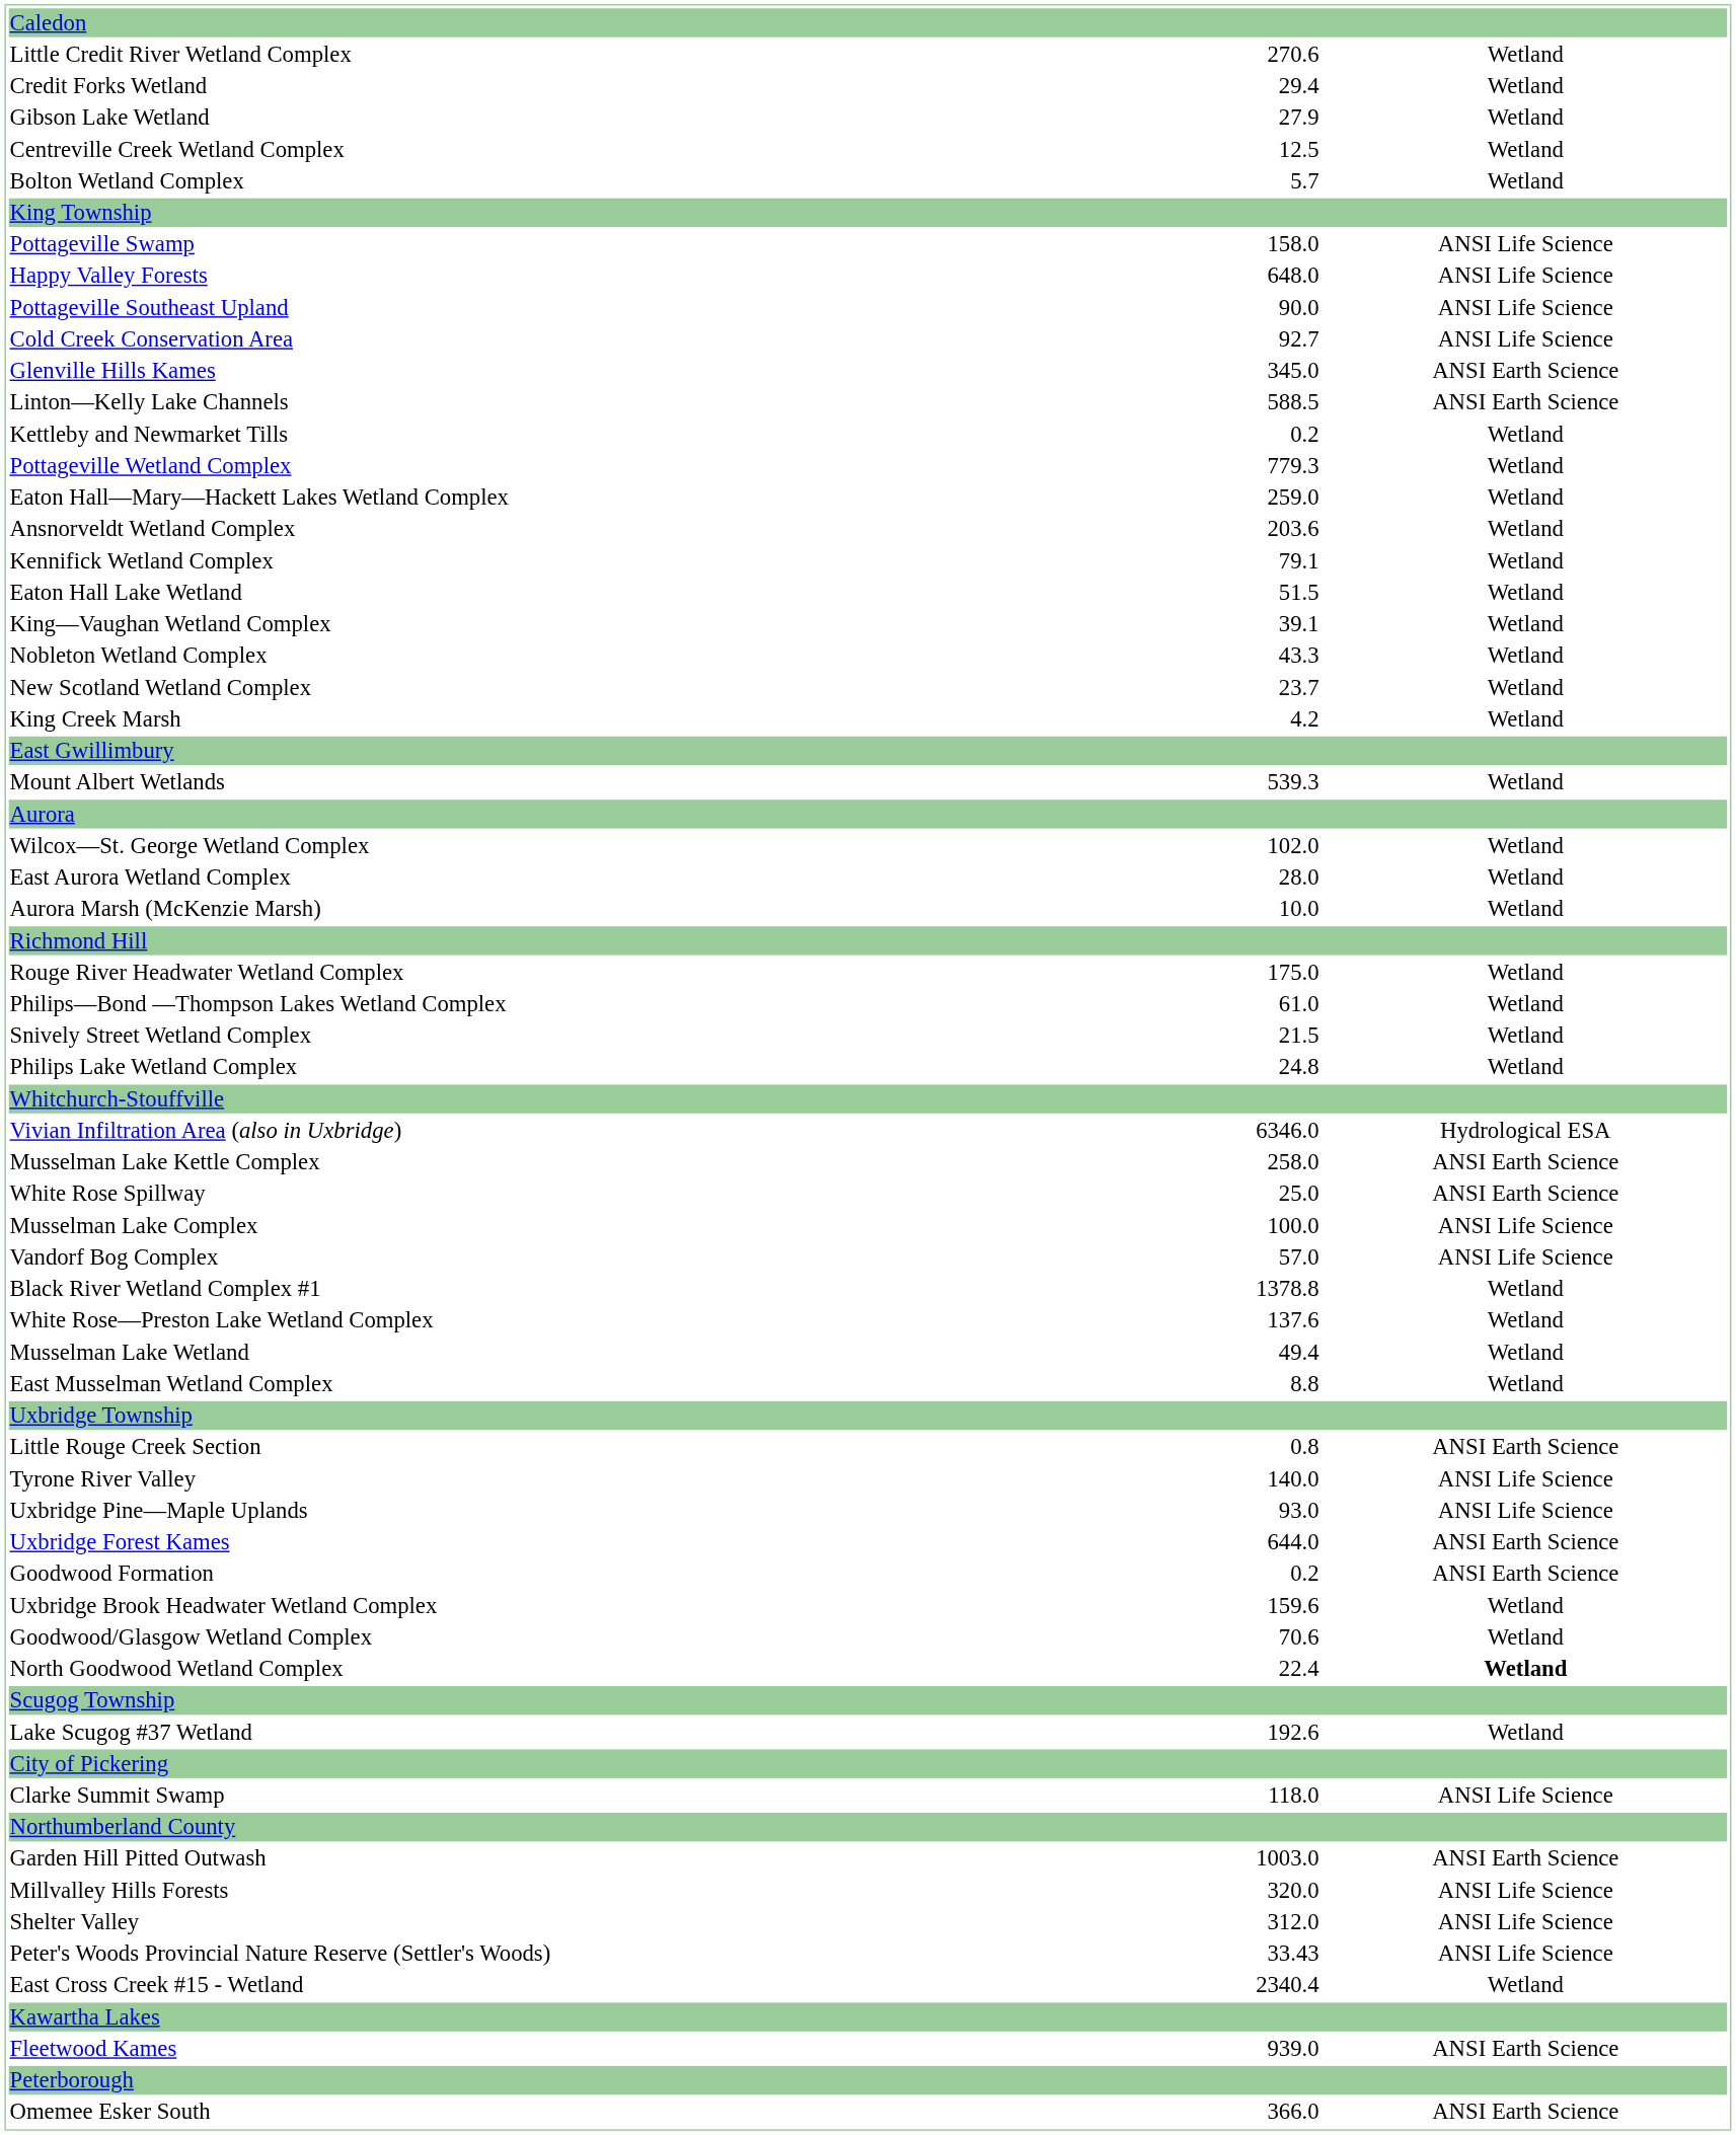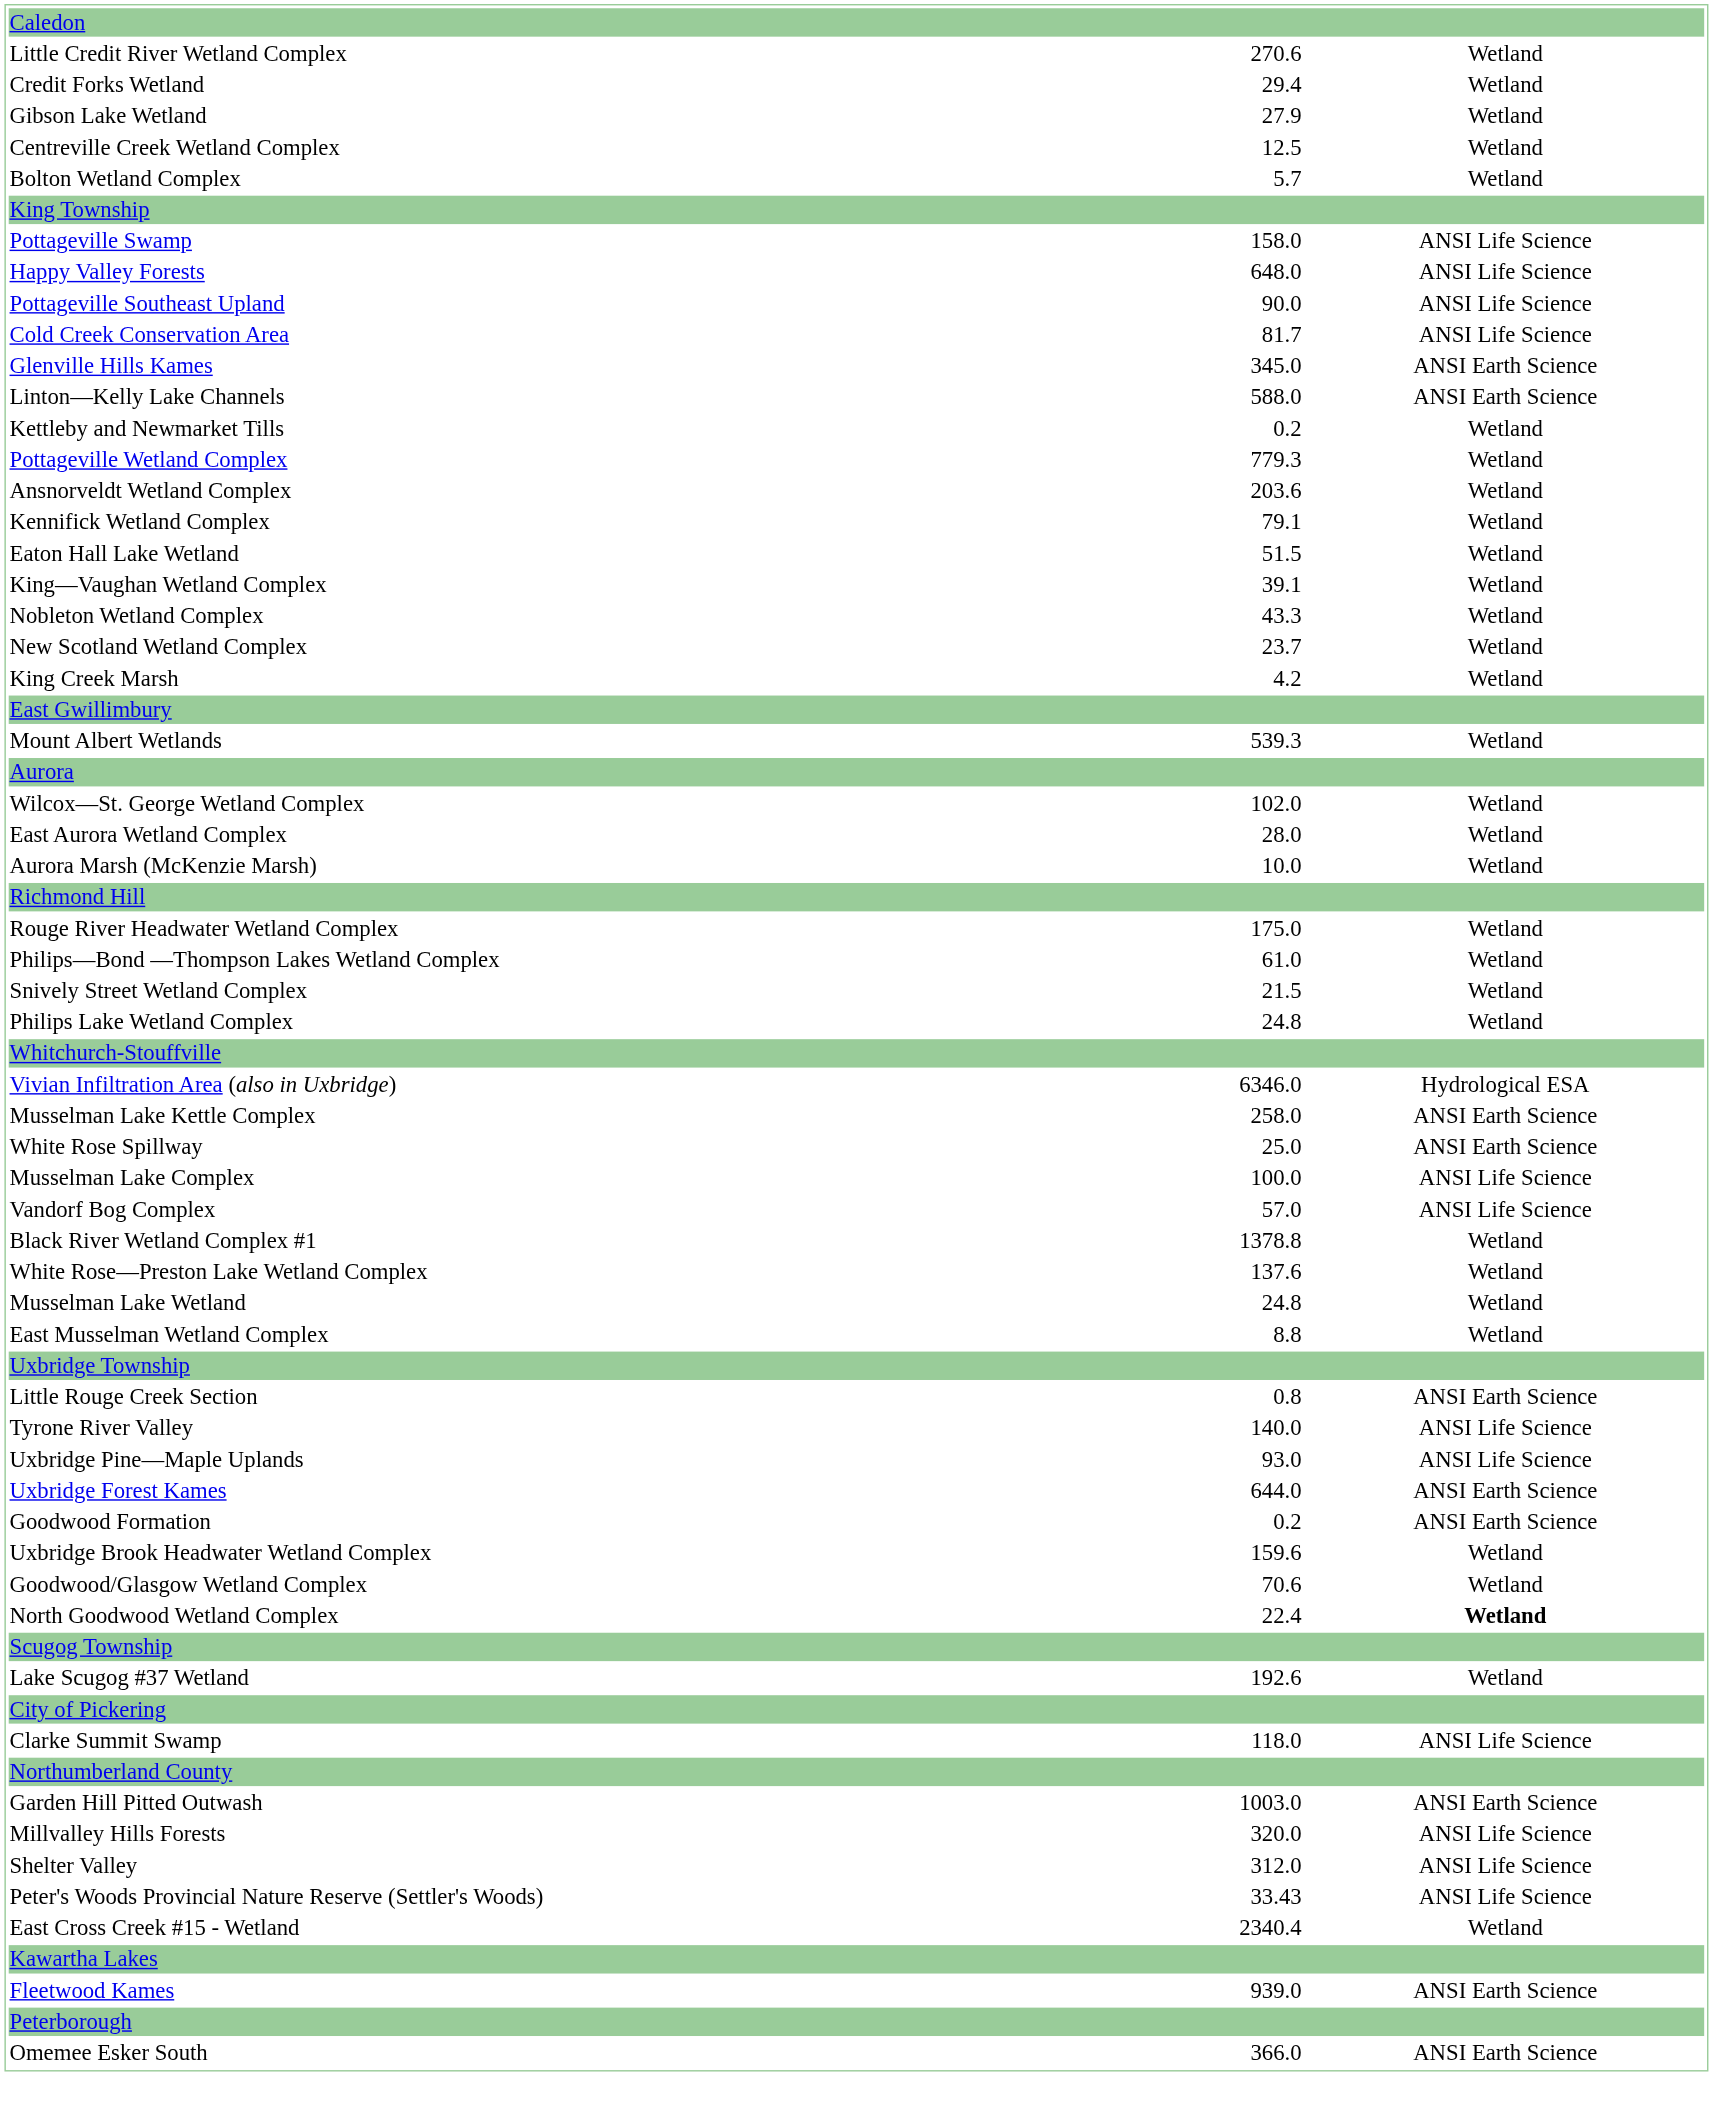Cold Creek Conservation Area | column 3: 92.7 -> 81.7
Linton—Kelly Lake Channels | column 3: 588.5 -> 588.0
- row: Eaton Hall—Mary—Hackett Lakes Wetland Complex | 259.0 | Wetland
Musselman Lake Wetland | column 3: 49.4 -> 24.8
